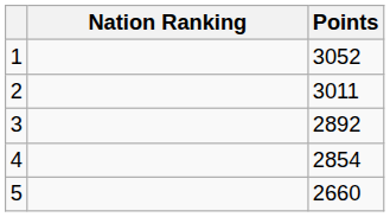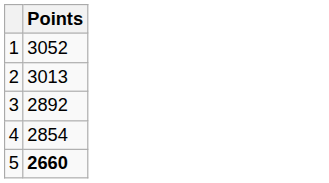- column: Nation Ranking
2 | Points: 3011 -> 3013
5 | Points: normal -> bold
